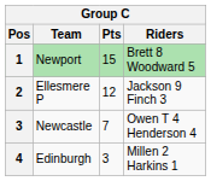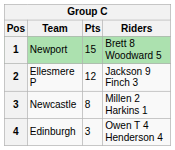Newcastle | Pts: 7 -> 8
Newcastle | Riders: Owen T 4 Henderson 4 -> Millen 2 Harkins 1
Edinburgh | Riders: Millen 2 Harkins 1 -> Owen T 4 Henderson 4
